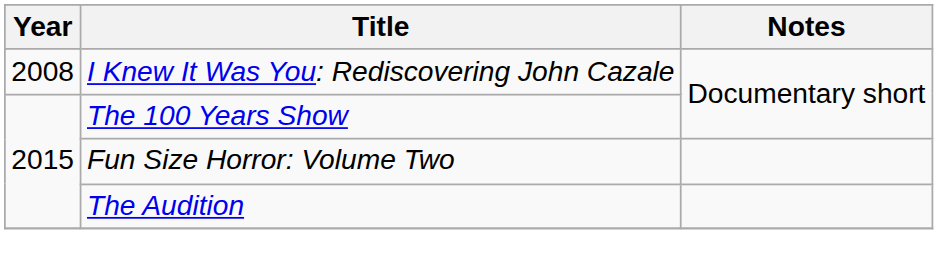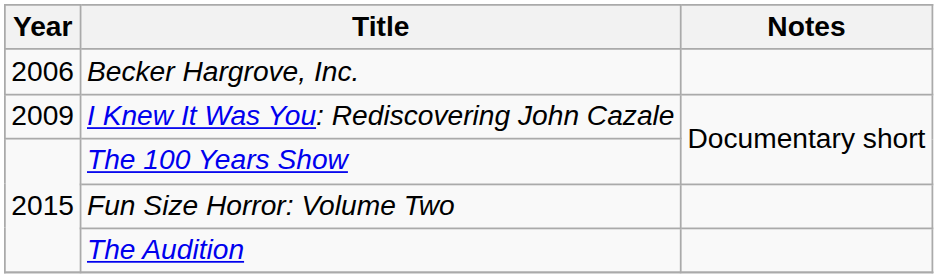+ row: 2006 | Becker Hargrove, Inc.
I Knew It Was You: Rediscovering John Cazale | Year: 2008 -> 2009
